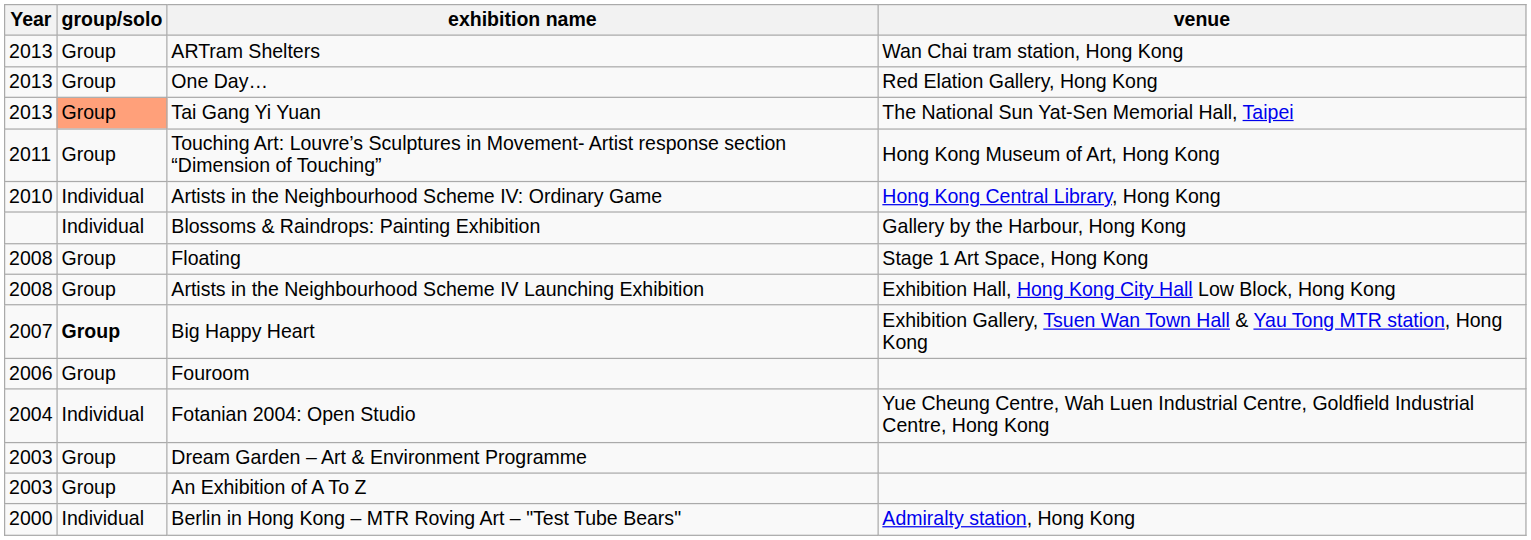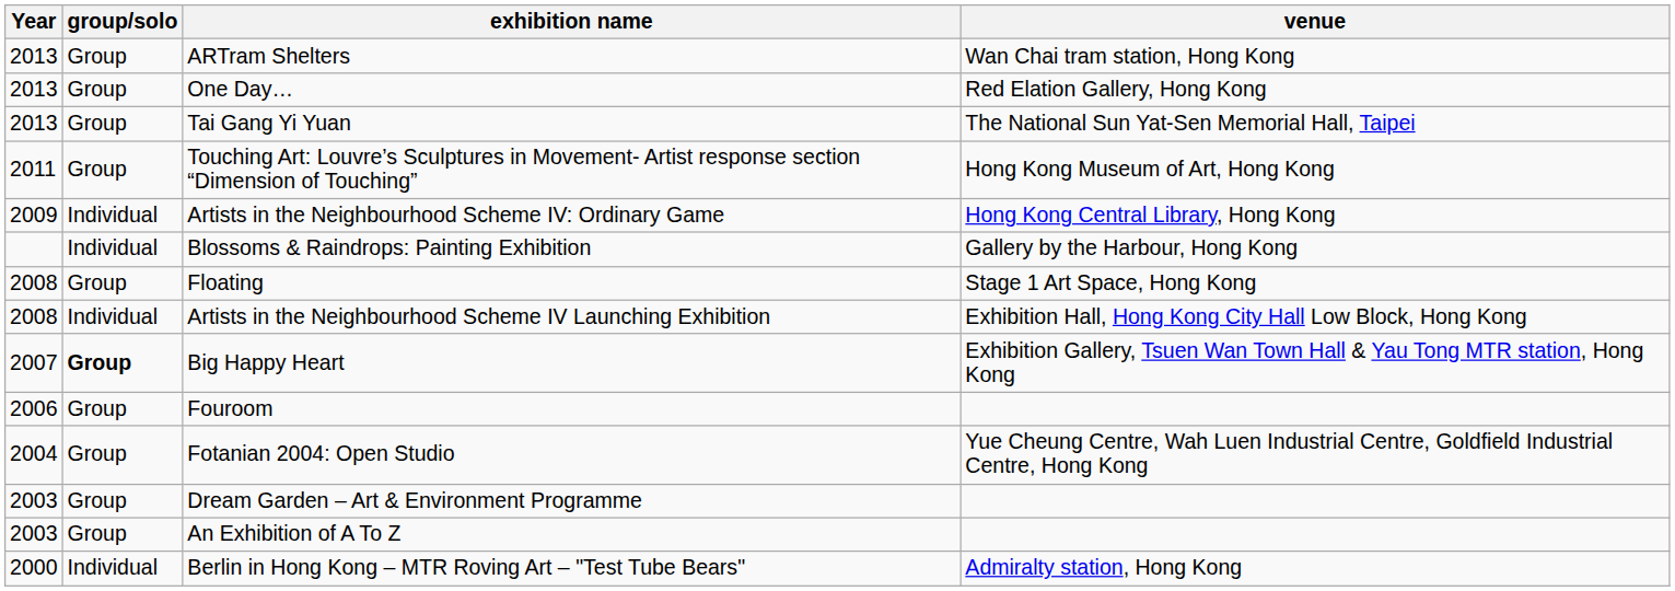Tai Gang Yi Yuan | group/solo: lightsalmon background -> no background
Artists in the Neighbourhood Scheme IV: Ordinary Game | Year: 2010 -> 2009
Artists in the Neighbourhood Scheme IV Launching Exhibition | group/solo: Group -> Individual
Fotanian 2004: Open Studio | group/solo: Individual -> Group
